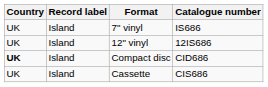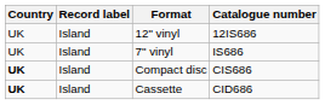rows swapped: 7" vinyl <-> 12" vinyl
Compact disc | Catalogue number: CID686 -> CIS686
Cassette | Country: normal -> bold
Cassette | Catalogue number: CIS686 -> CID686
